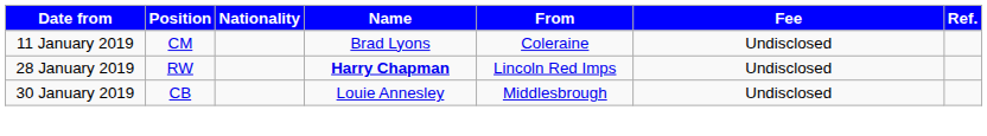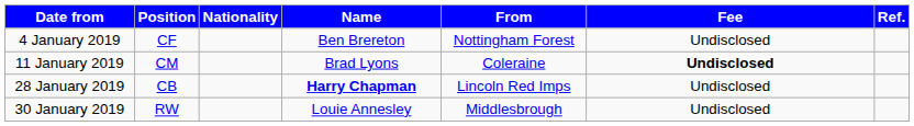+ row: 4 January 2019 | CF | Ben Brereton | Nottingham Forest | Undisclosed
11 January 2019 | Fee: normal -> bold
28 January 2019 | Position: RW -> CB
30 January 2019 | Position: CB -> RW
